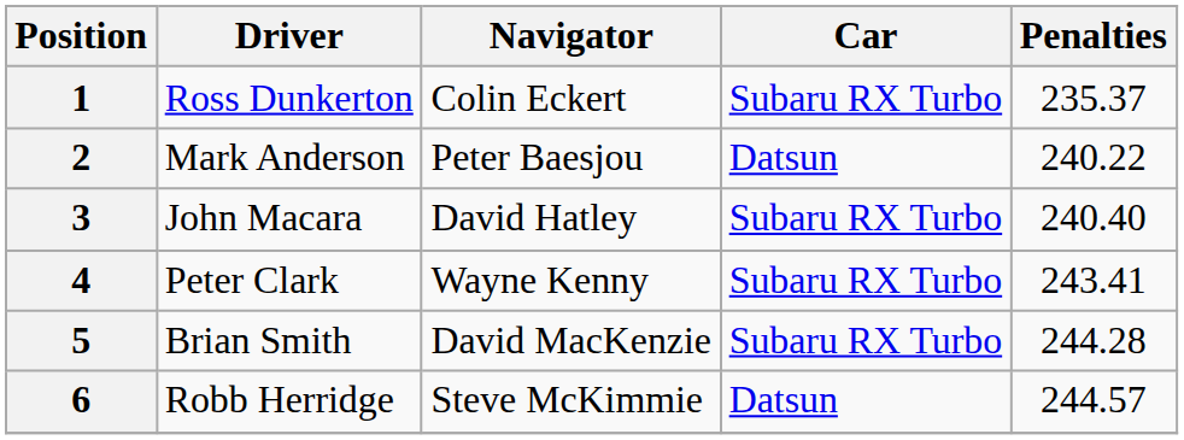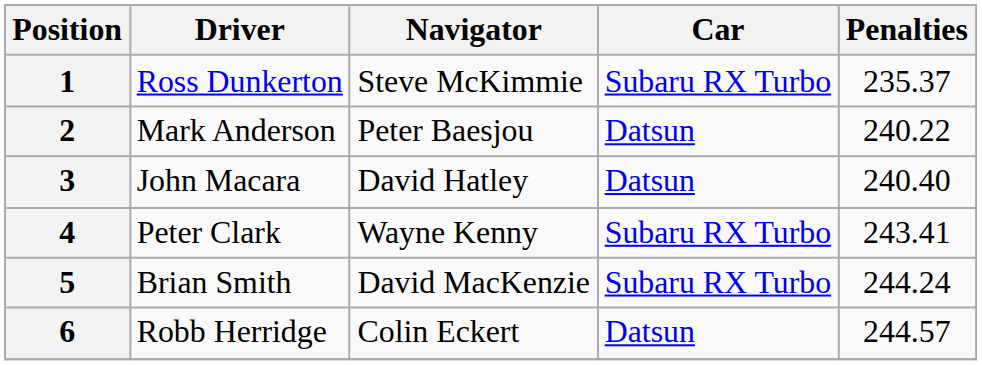1 | Navigator: Colin Eckert -> Steve McKimmie
3 | Car: Subaru RX Turbo -> Datsun
5 | Penalties: 244.28 -> 244.24
6 | Navigator: Steve McKimmie -> Colin Eckert
